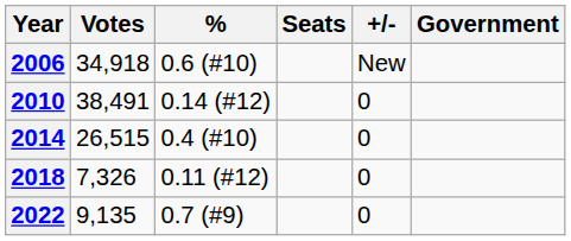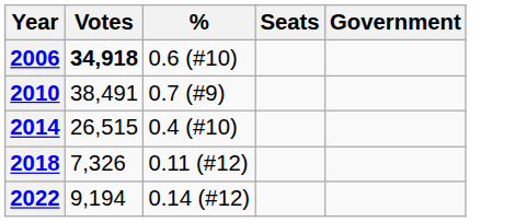- column: +/- | New | 0 | 0 | 0 | 0
2006 | Votes: normal -> bold
2010 | %: 0.14 (#12) -> 0.7 (#9)
2022 | Votes: 9,135 -> 9,194
2022 | %: 0.7 (#9) -> 0.14 (#12)
